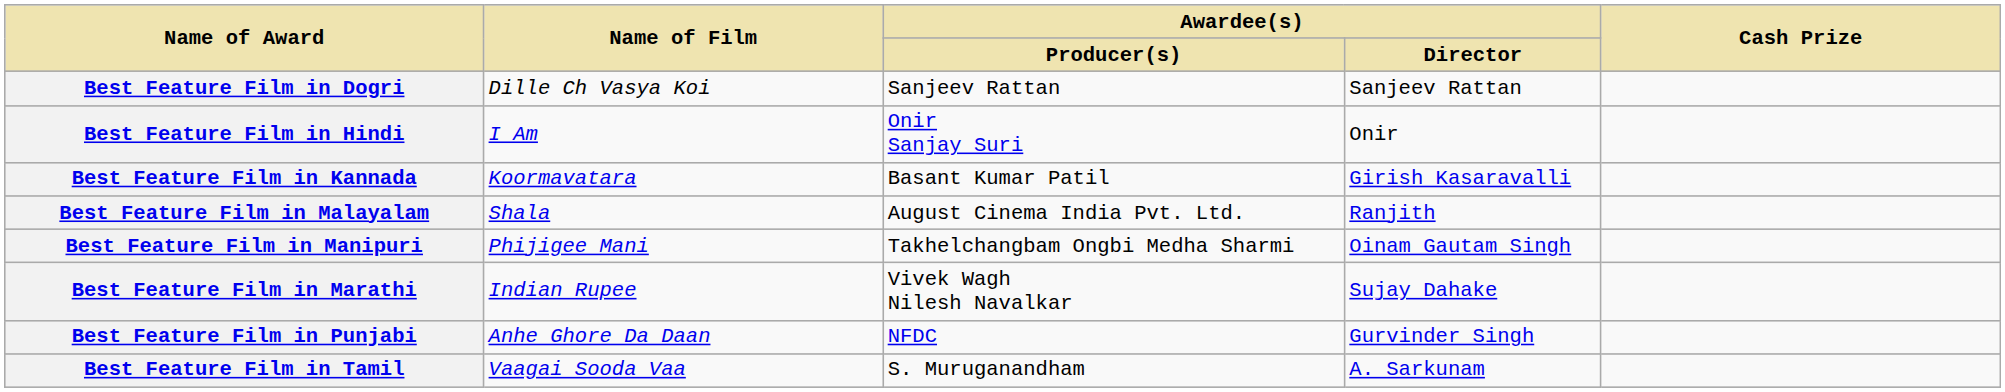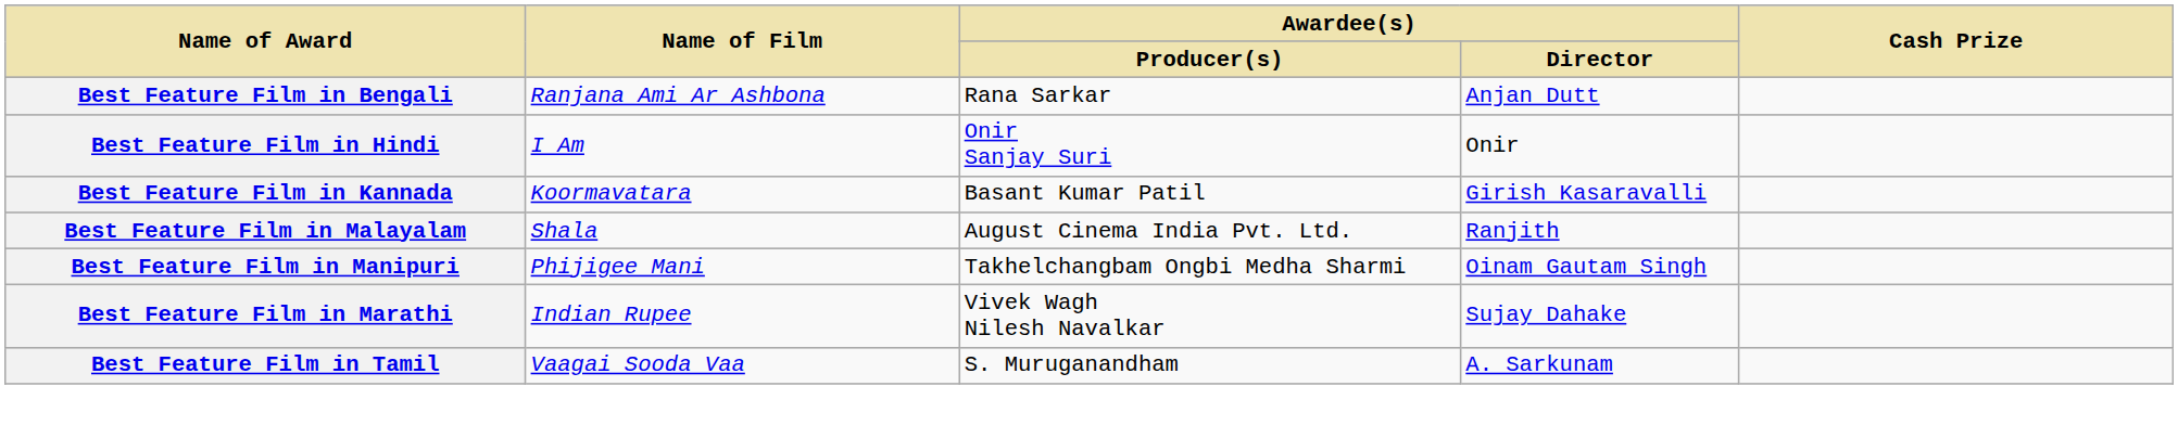+ row: Best Feature Film in Bengali | Ranjana Ami Ar Ashbona | Rana Sarkar | Anjan Dutt
- row: Best Feature Film in Dogri | Dille Ch Vasya Koi | Sanjeev Rattan | Sanjeev Rattan
- row: Best Feature Film in Punjabi | Anhe Ghore Da Daan | NFDC | Gurvinder Singh
